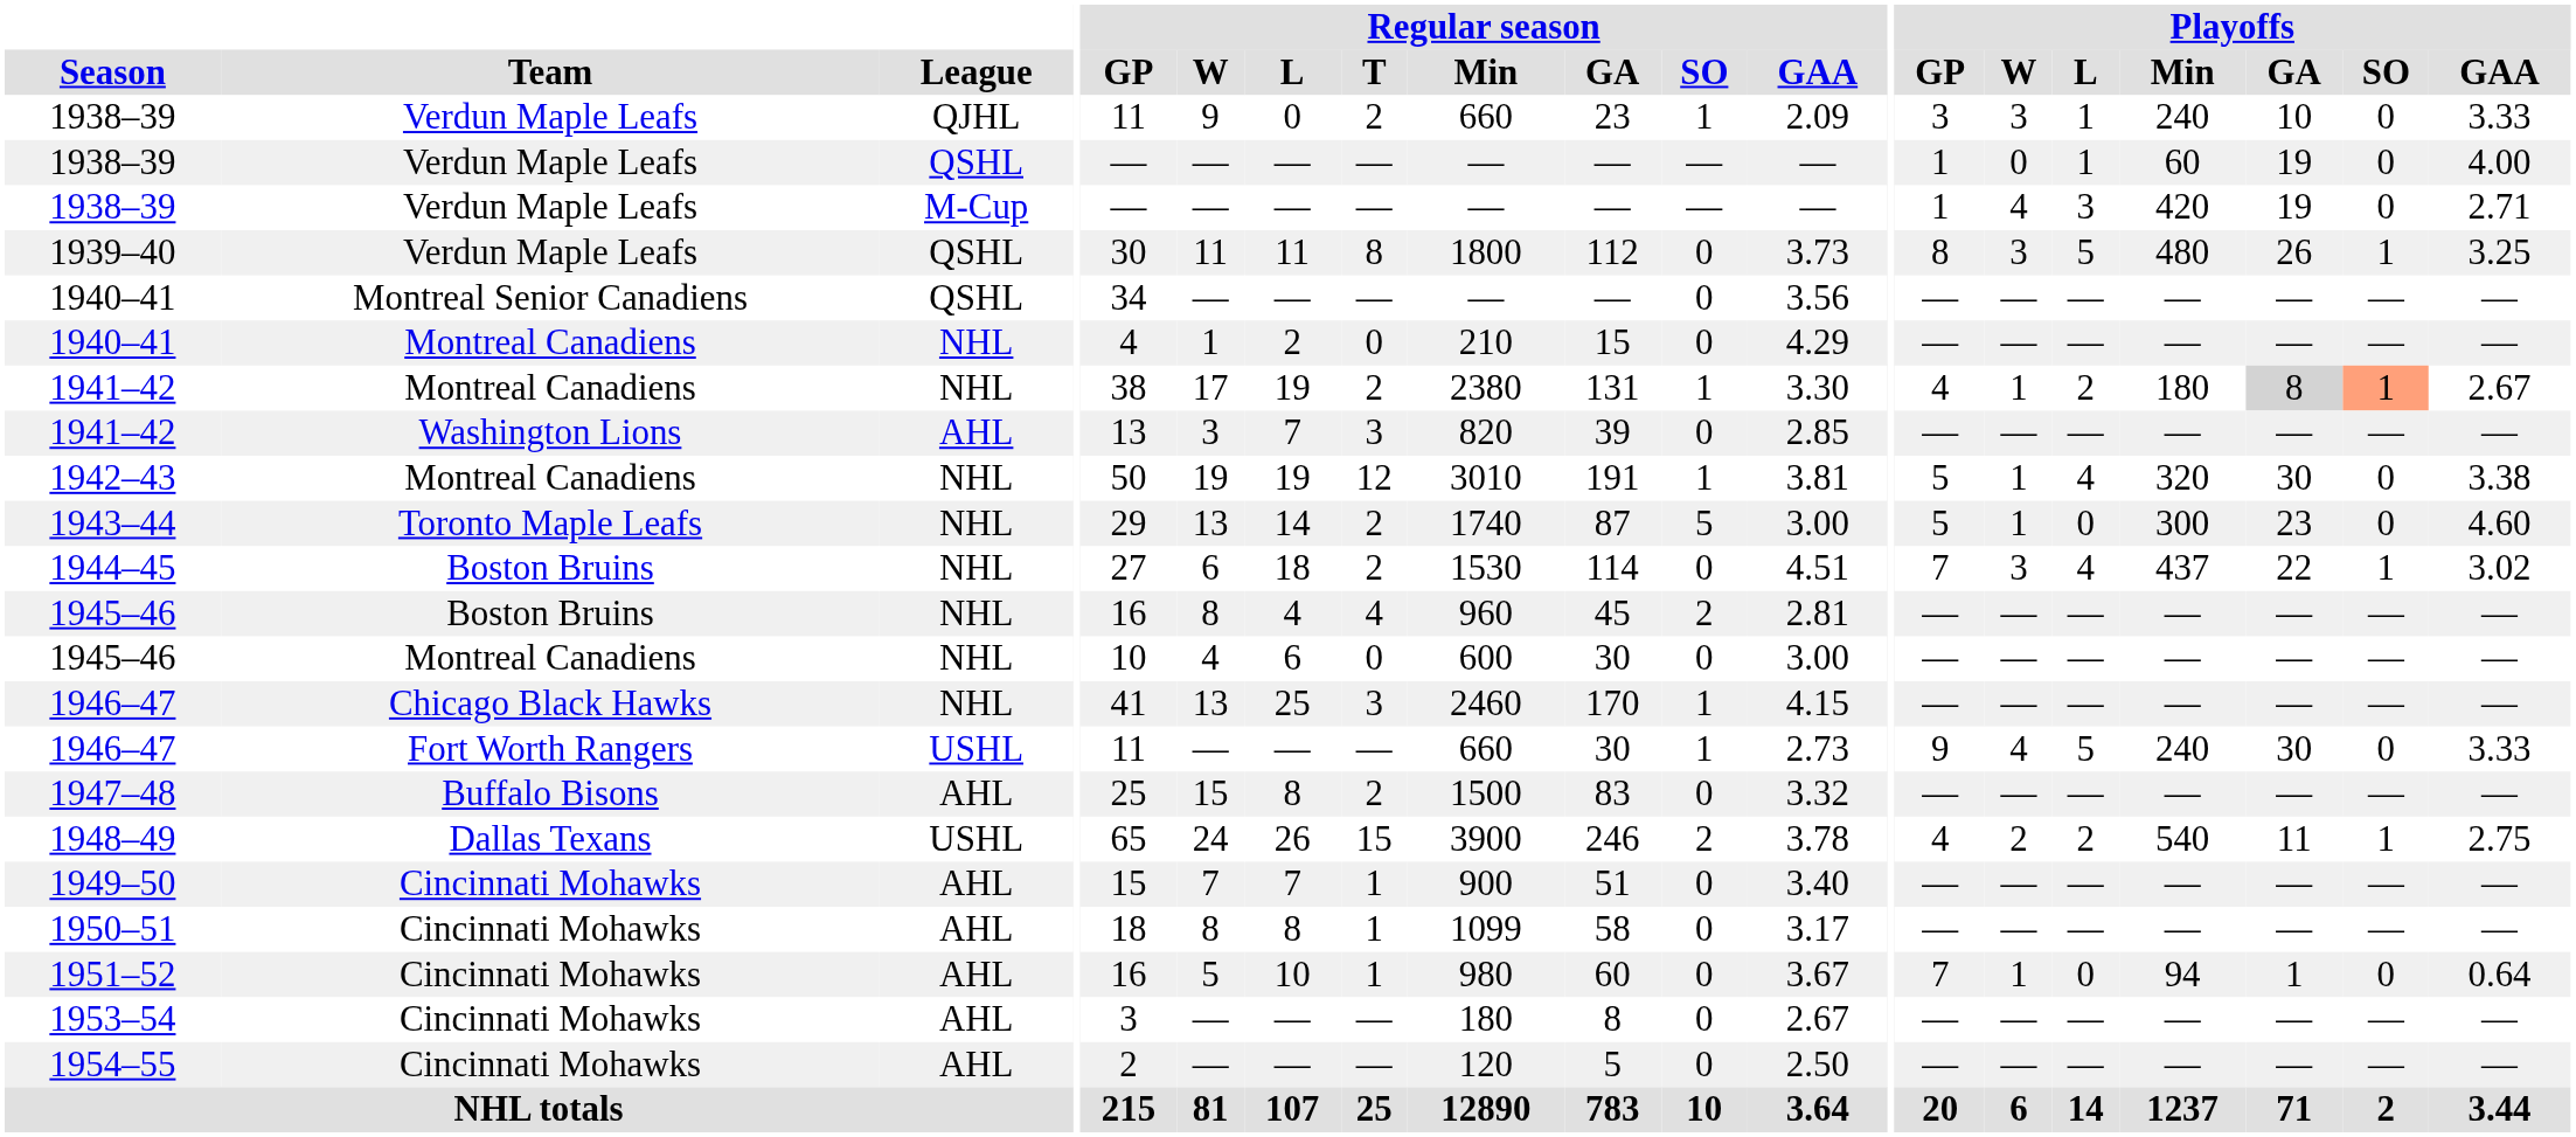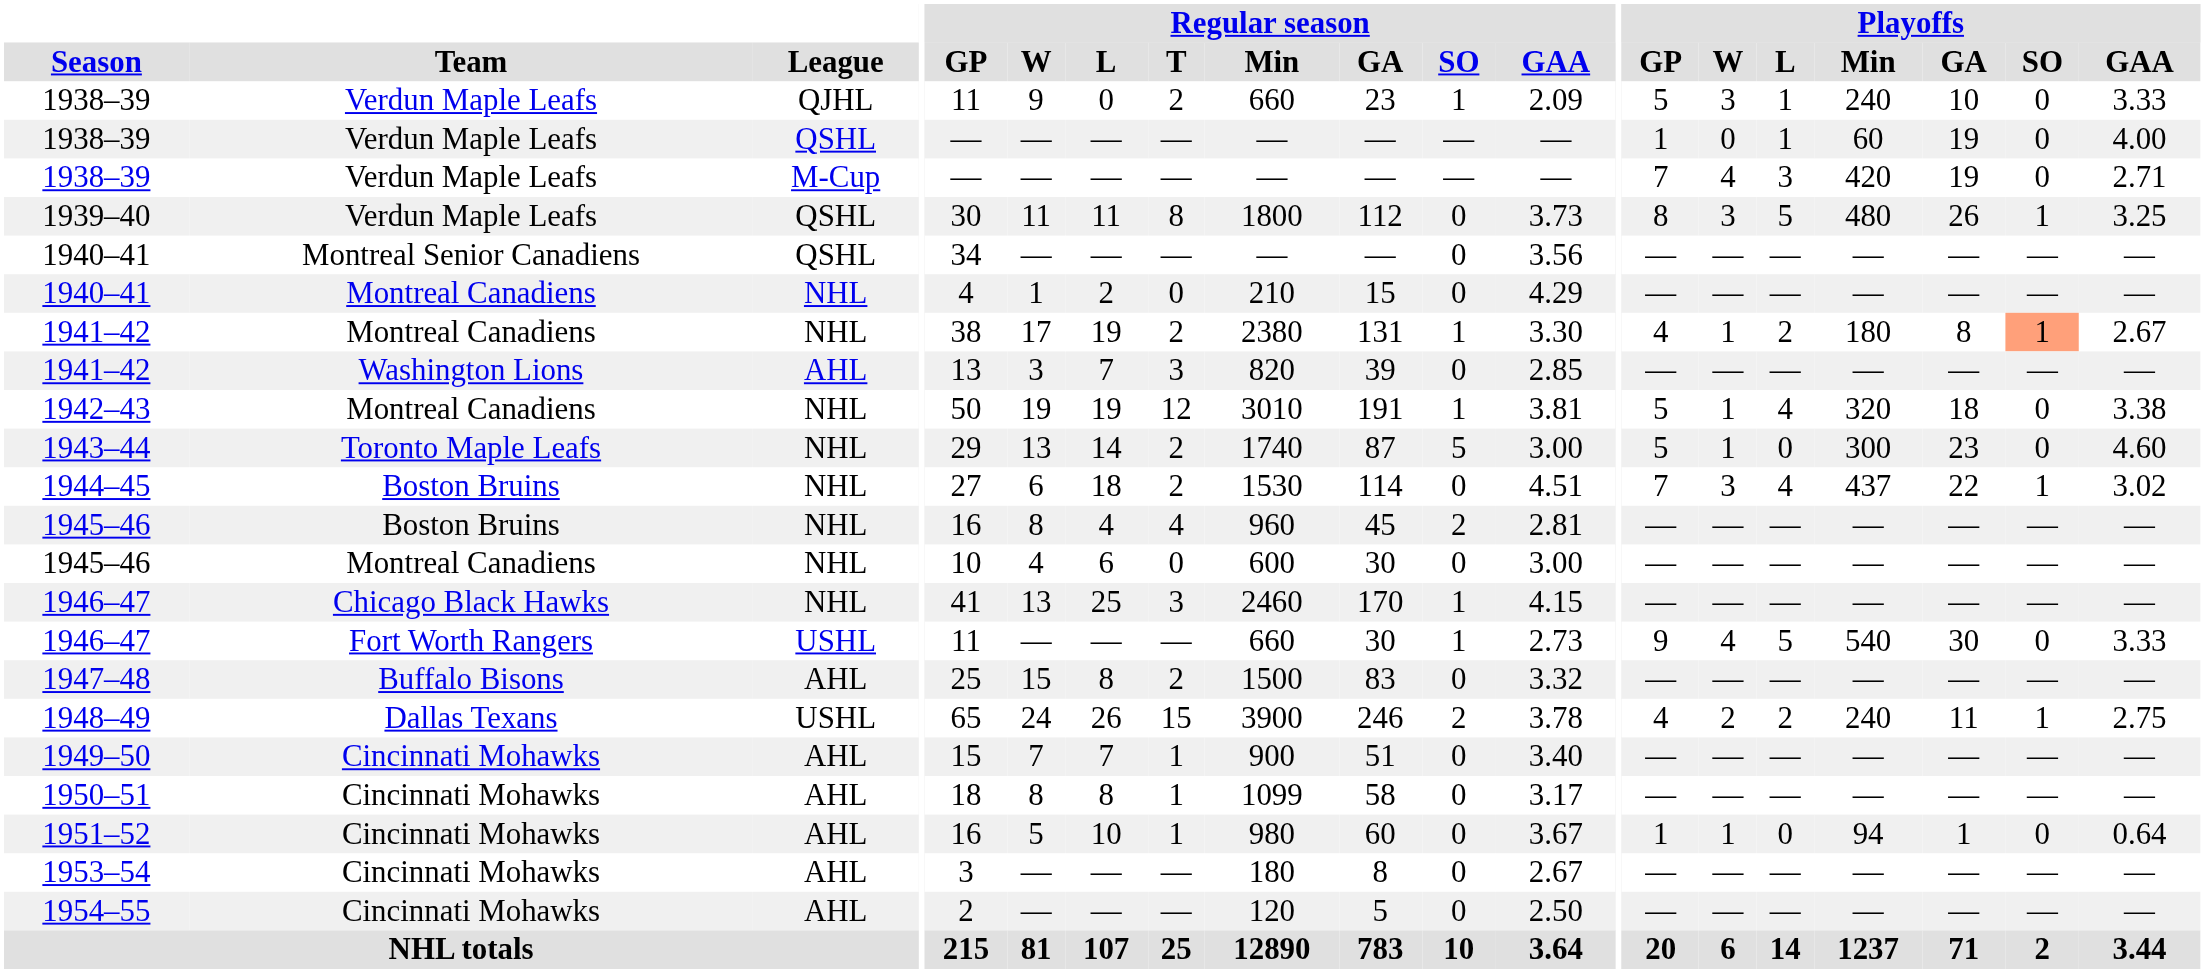1938–39 / QJHL | Playoffs / GP: 3 -> 5
1938–39 / M-Cup | Playoffs / GP: 1 -> 7
1941–42 / NHL | Playoffs / GA: lightgrey background -> no background
1942–43 | Playoffs / GA: 30 -> 18
1946–47 / USHL | Playoffs / Min: 240 -> 540
1948–49 | Playoffs / Min: 540 -> 240
1951–52 | Playoffs / GP: 7 -> 1
